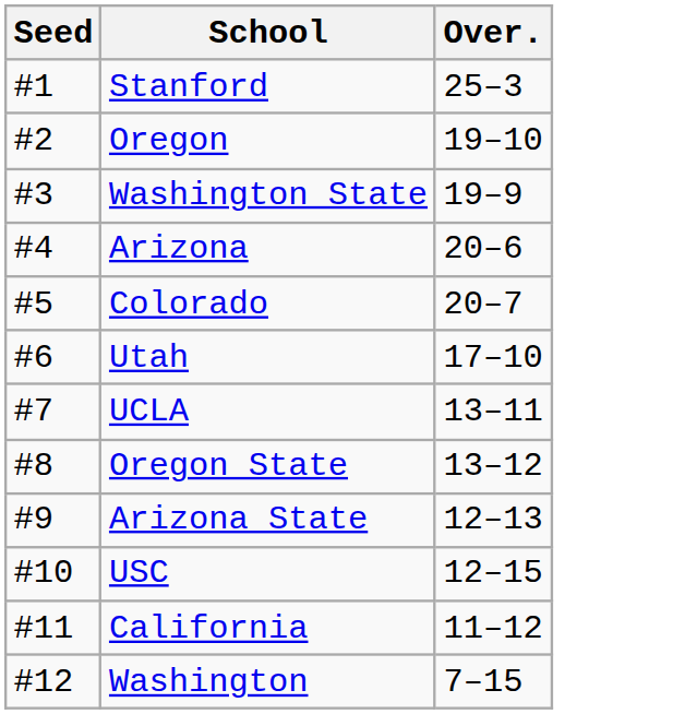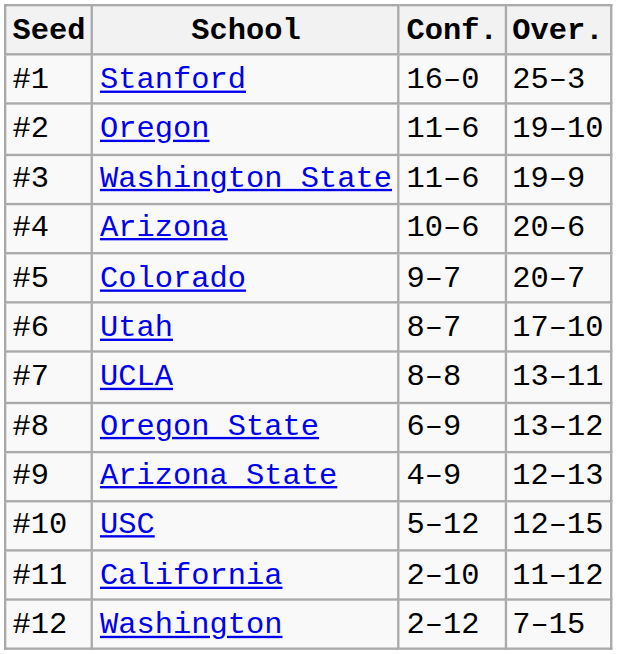+ column: Conf. | 16–0 | 11–6 | 11–6 | 10–6 | 9–7 | 8–7 | 8–8 | 6–9 | 4–9 | 5–12 | 2–10 | 2–12
